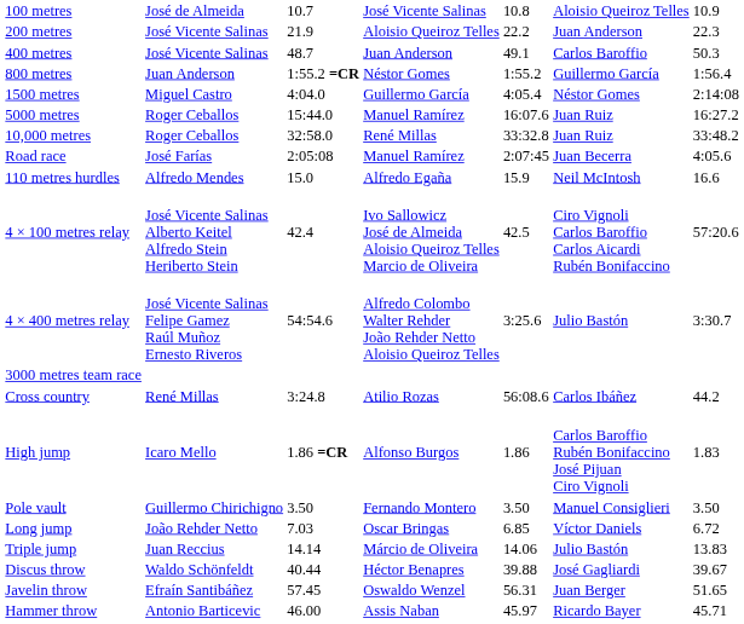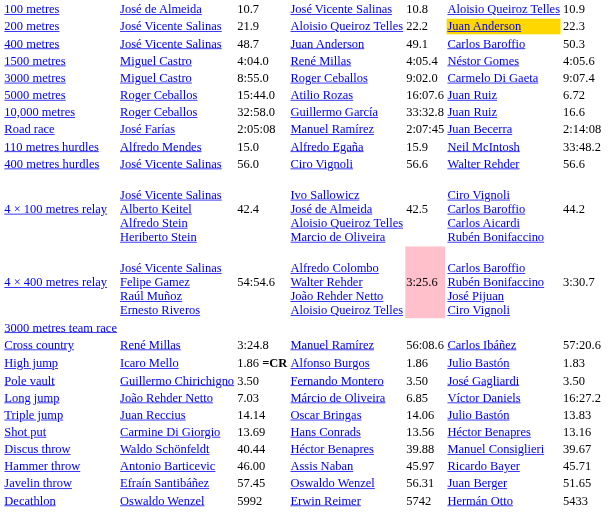200 metres | column 6: no background -> gold background
- row: 800 metres | Juan Anderson | 1:55.2 =CR | Néstor Gomes | 1:55.2 | Guillermo García | 1:56.4
1500 metres | column 4: Guillermo García -> René Millas
1500 metres | column 7: 2:14:08 -> 4:05.6
+ row: 3000 metres | Miguel Castro | 8:55.0 | Roger Ceballos | 9:02.0 | Carmelo Di Gaeta | 9:07.4
5000 metres | column 4: Manuel Ramírez -> Atilio Rozas
5000 metres | column 7: 16:27.2 -> 6.72
10,000 metres | column 4: René Millas -> Guillermo García
10,000 metres | column 7: 33:48.2 -> 16.6
Road race | column 7: 4:05.6 -> 2:14:08
110 metres hurdles | column 7: 16.6 -> 33:48.2
+ row: 400 metres hurdles | José Vicente Salinas | 56.0 | Ciro Vignoli | 56.6 | Walter Rehder | 56.6
4 × 100 metres relay | column 7: 57:20.6 -> 44.2
4 × 400 metres relay | column 5: no background -> pink background
4 × 400 metres relay | column 6: Julio Bastón -> Carlos Baroffio Rubén Bonifaccino José Pijuan Ciro Vignoli
Cross country | column 4: Atilio Rozas -> Manuel Ramírez
Cross country | column 7: 44.2 -> 57:20.6
High jump | column 6: Carlos Baroffio Rubén Bonifaccino José Pijuan Ciro Vignoli -> Julio Bastón
Pole vault | column 6: Manuel Consiglieri -> José Gagliardi
Long jump | column 4: Oscar Bringas -> Márcio de Oliveira
Long jump | column 7: 6.72 -> 16:27.2
Triple jump | column 4: Márcio de Oliveira -> Oscar Bringas
+ row: Shot put | Carmine Di Giorgio | 13.69 | Hans Conrads | 13.56 | Héctor Benapres | 13.16
Discus throw | column 6: José Gagliardi -> Manuel Consiglieri
rows swapped: Hammer throw <-> Javelin throw
+ row: Decathlon | Oswaldo Wenzel | 5992 | Erwin Reimer | 5742 | Hermán Otto | 5433
